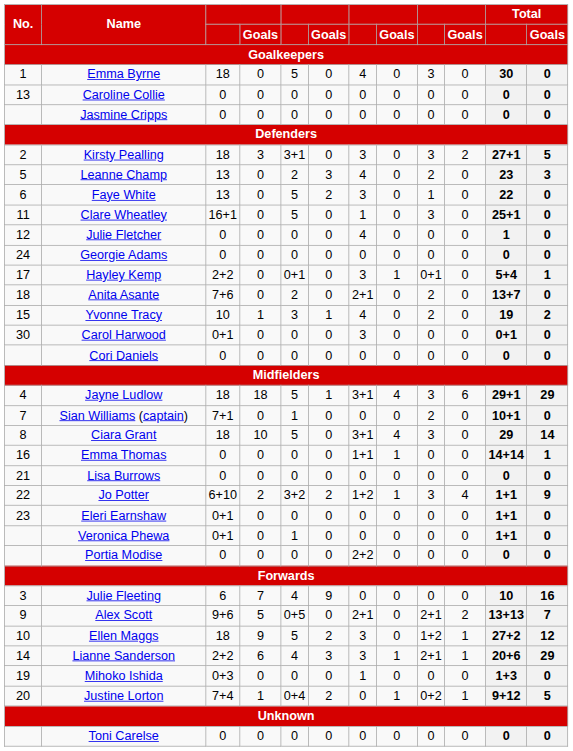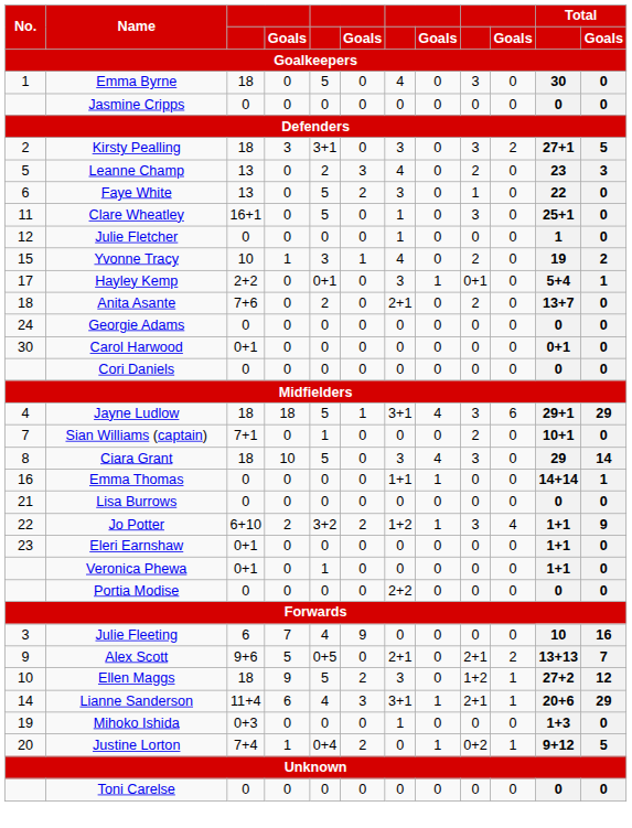- row: 13 | Caroline Collie | 0 | 0 | 0 | 0 | 0 | 0 | 0 | 0 | 0 | 0
Julie Fletcher | column 7: 4 -> 1
rows swapped: Yvonne Tracy <-> Georgie Adams
Carol Harwood | column 7: 3 -> 0
Ciara Grant | column 7: 3+1 -> 3
Lianne Sanderson | column 3: 2+2 -> 11+4
Lianne Sanderson | column 7: 3 -> 3+1
